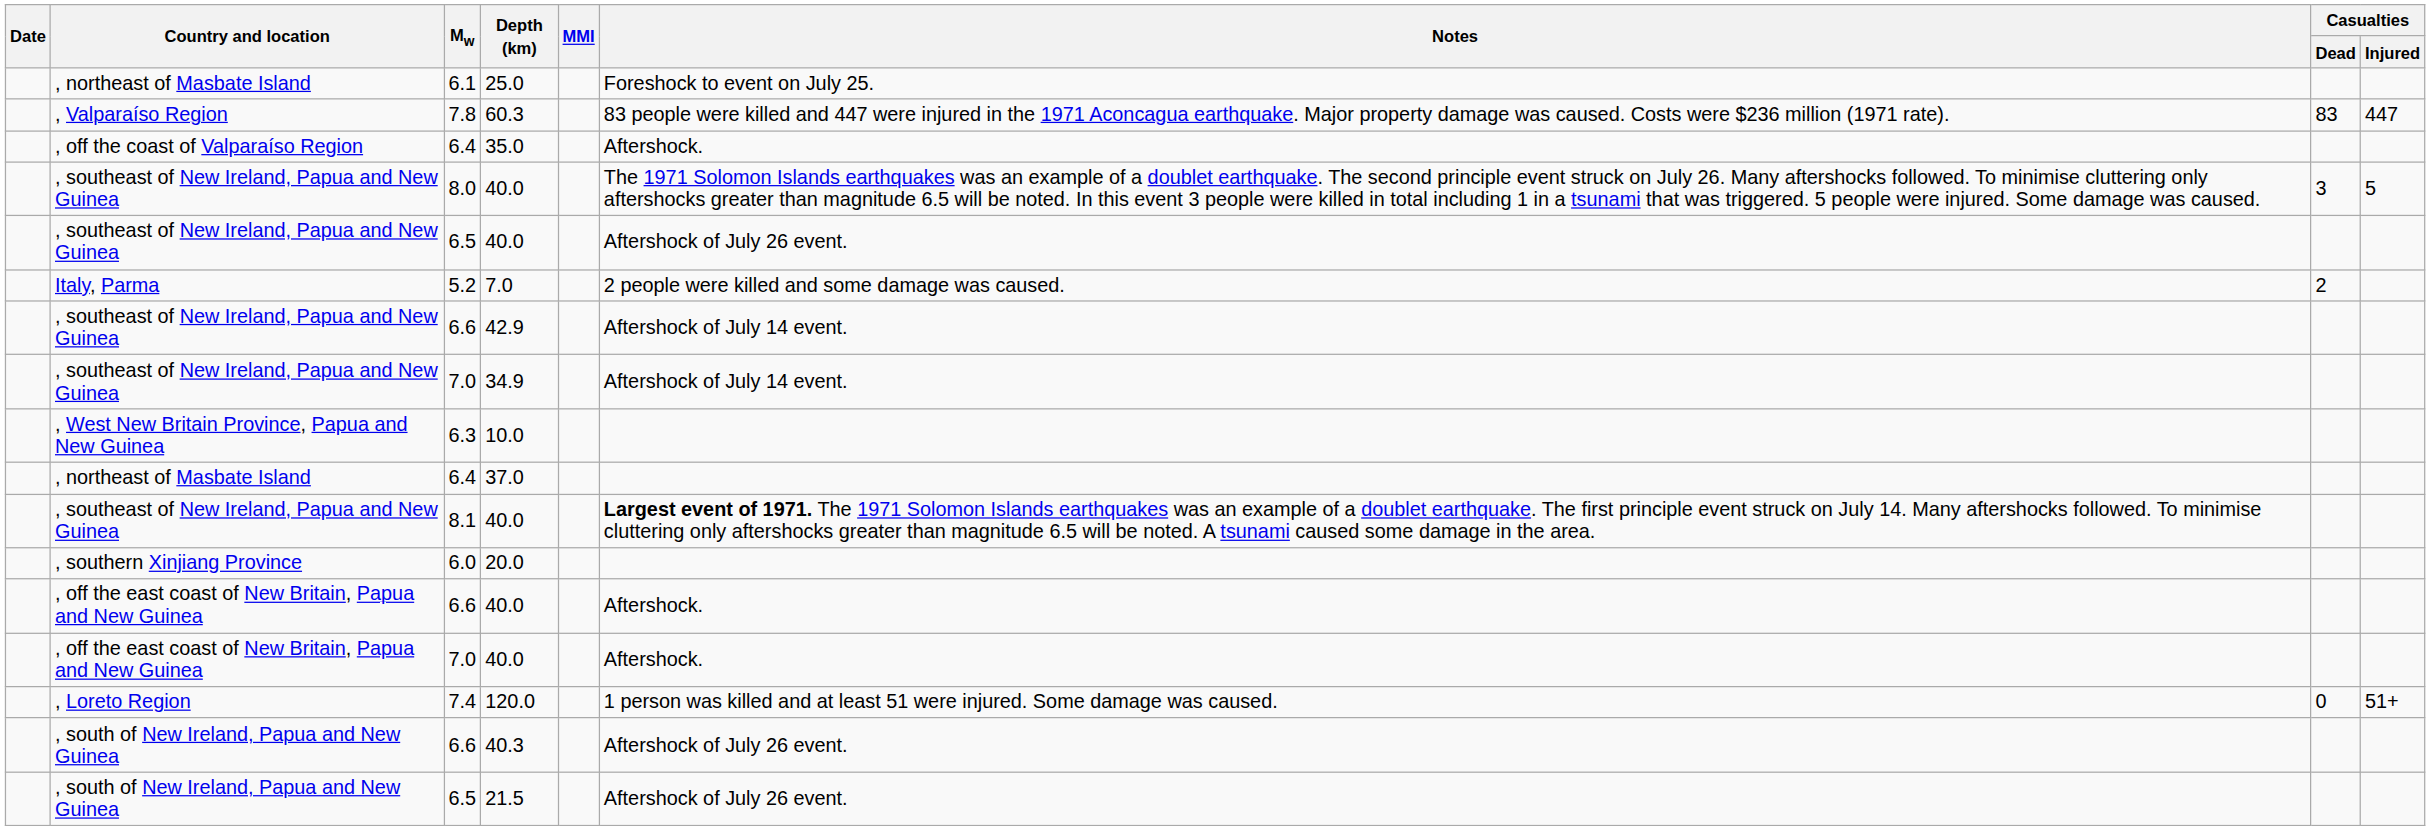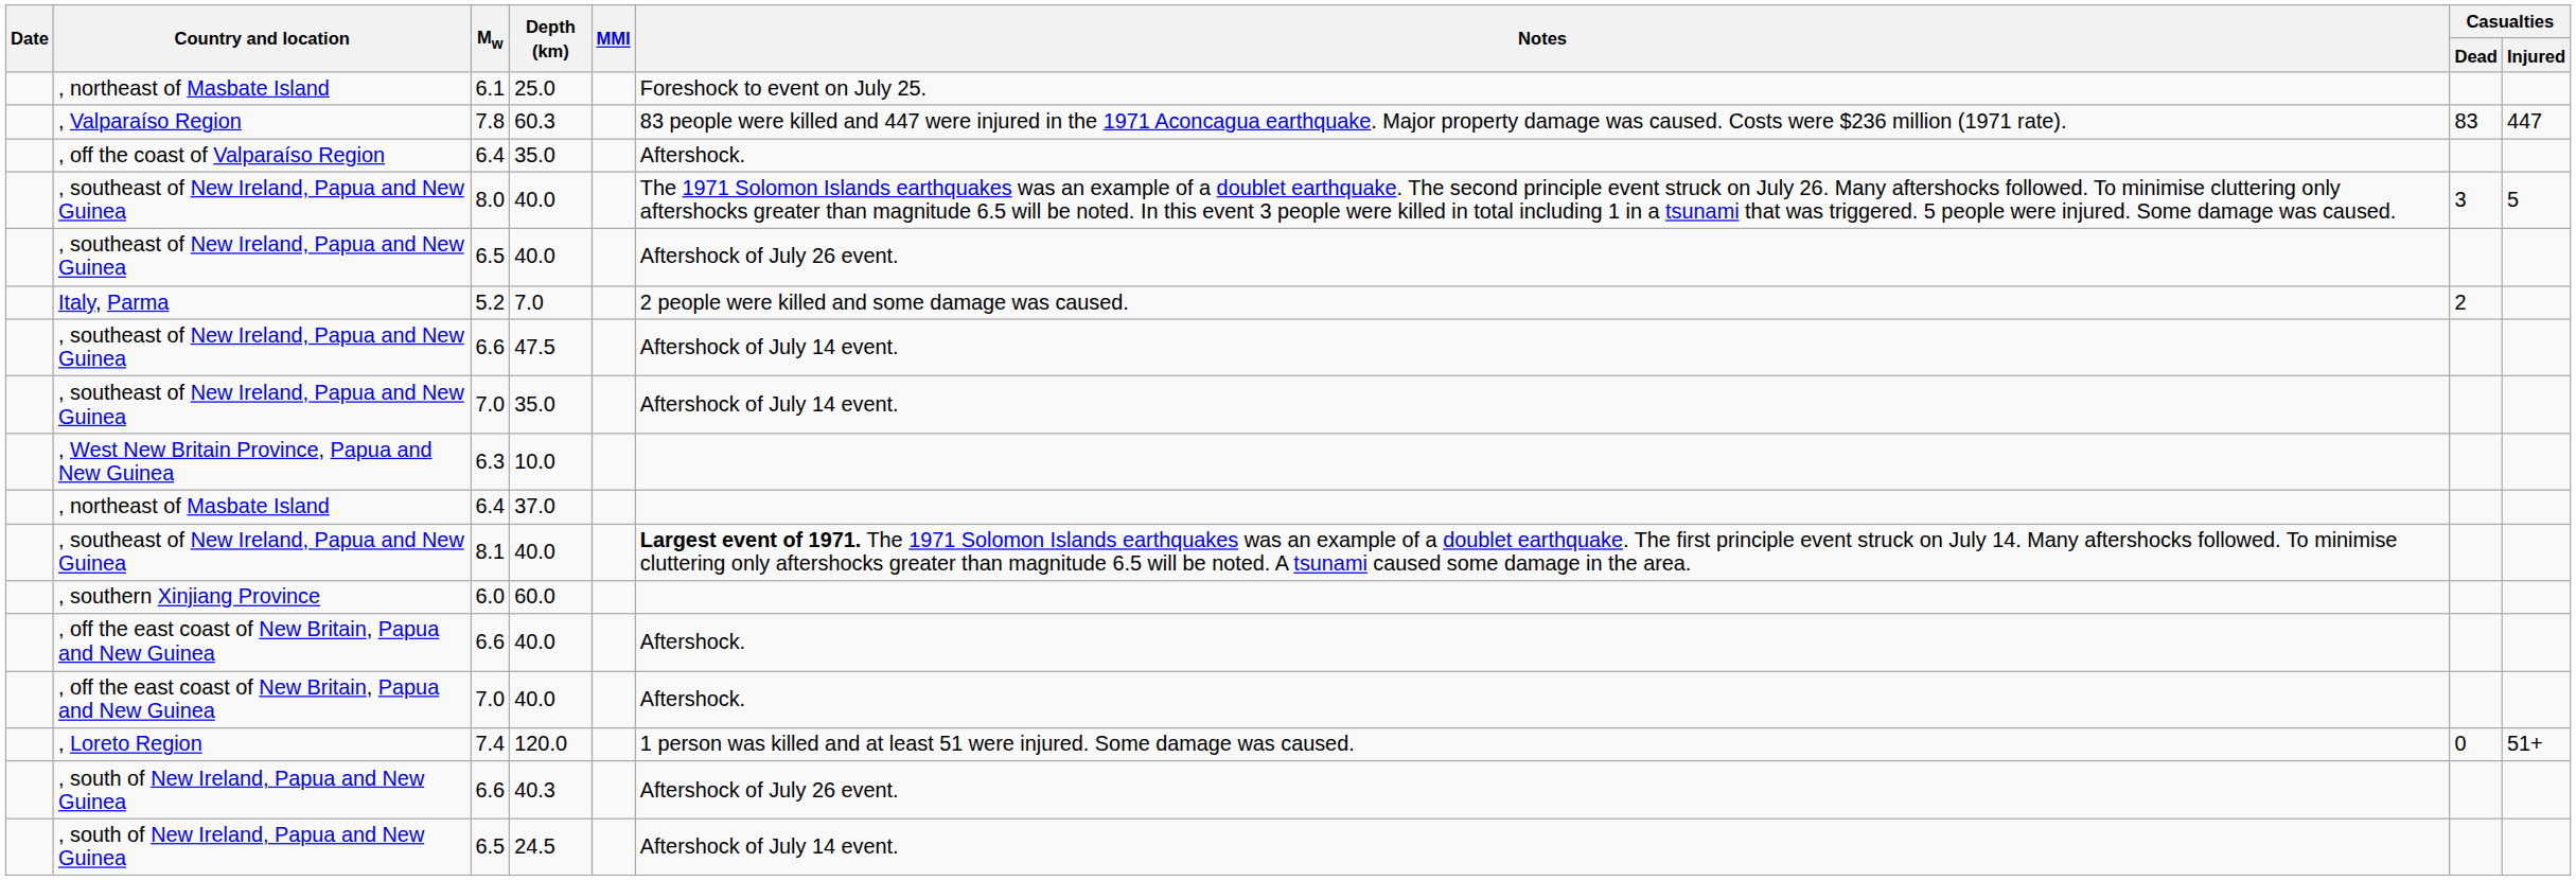, southeast of New Ireland, Papua and New Guinea / 6.6 | Depth (km): 42.9 -> 47.5
, southeast of New Ireland, Papua and New Guinea / 7.0 | Depth (km): 34.9 -> 35.0
6.0 | Depth (km): 20.0 -> 60.0
, south of New Ireland, Papua and New Guinea / 6.5 | Depth (km): 21.5 -> 24.5
, south of New Ireland, Papua and New Guinea / 6.5 | Notes: Aftershock of July 26 event. -> Aftershock of July 14 event.
